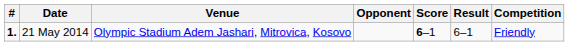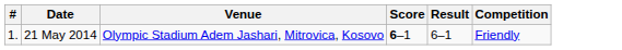- column: Opponent
21 May 2014 | #: bold -> normal
